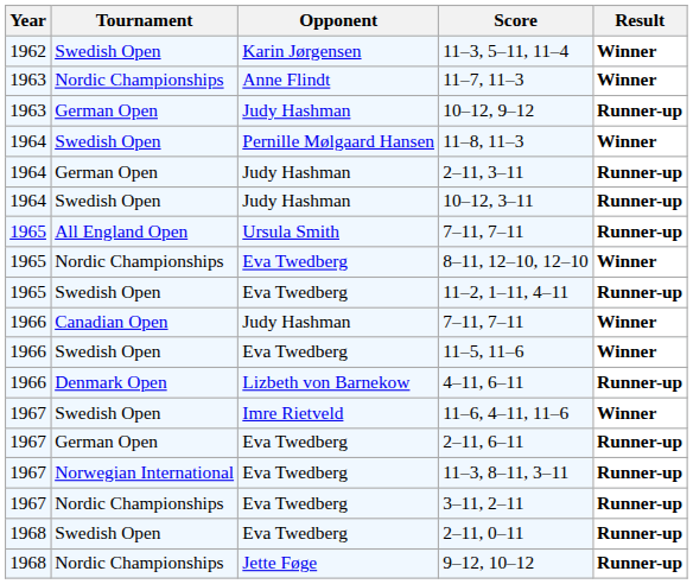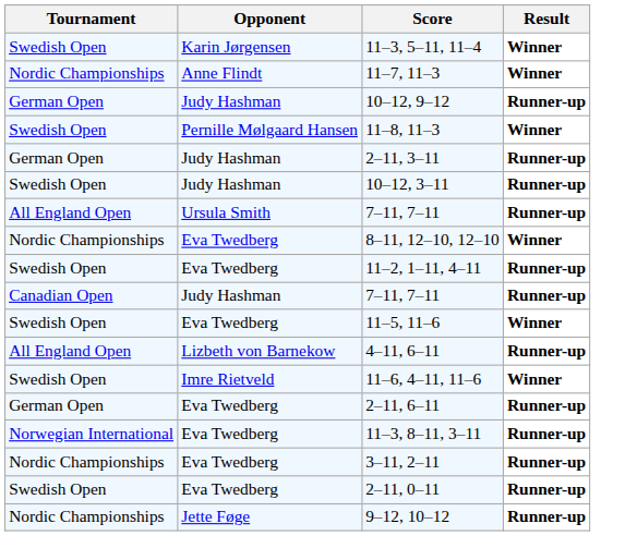- column: Year | 1962 | 1963 | 1963 | 1964 | 1964 | 1964 | 1965 | 1965 | 1965 | 1966 | 1966 | 1966 | 1967 | 1967 | 1967 | 1967 | 1968 | 1968
Judy Hashman / 7–11, 7–11 | Result: Winner -> Runner-up
4–11, 6–11 | Tournament: Denmark Open -> All England Open
